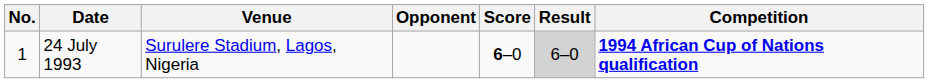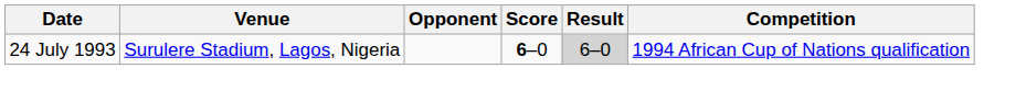- column: No. | 1
24 July 1993 | Competition: bold -> normal
